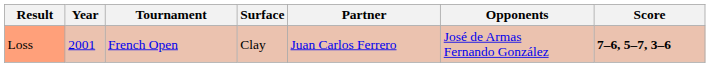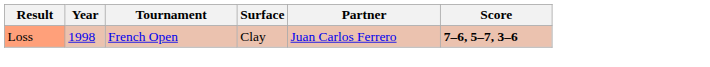- column: Opponents | José de Armas Fernando González
Loss | Year: 2001 -> 1998
